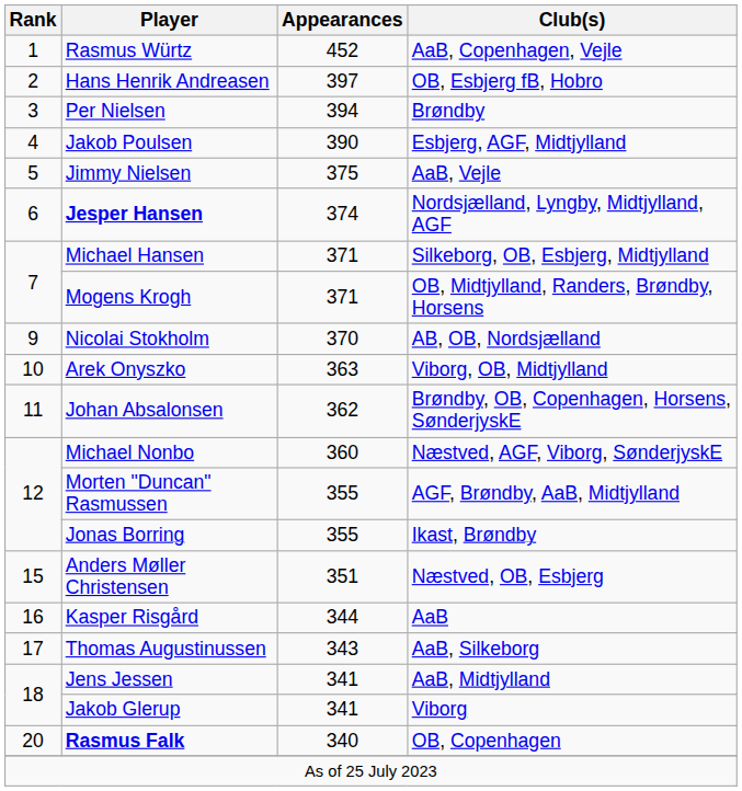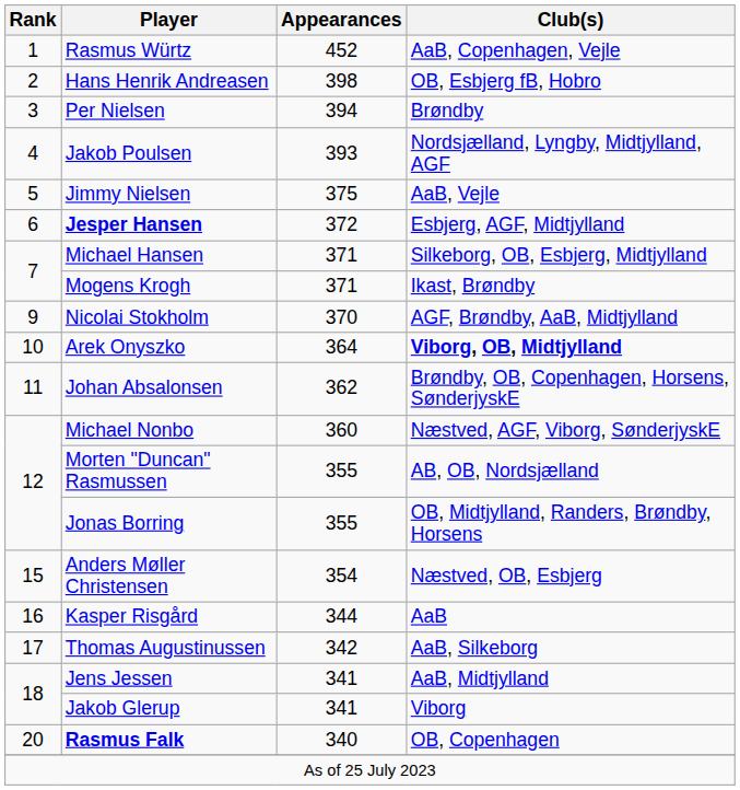Hans Henrik Andreasen | Appearances: 397 -> 398
Jakob Poulsen | Appearances: 390 -> 393
Jakob Poulsen | Club(s): Esbjerg, AGF, Midtjylland -> Nordsjælland, Lyngby, Midtjylland, AGF
Jesper Hansen | Appearances: 374 -> 372
Jesper Hansen | Club(s): Nordsjælland, Lyngby, Midtjylland, AGF -> Esbjerg, AGF, Midtjylland
Mogens Krogh | Club(s): OB, Midtjylland, Randers, Brøndby, Horsens -> Ikast, Brøndby
Nicolai Stokholm | Club(s): AB, OB, Nordsjælland -> AGF, Brøndby, AaB, Midtjylland
Arek Onyszko | Appearances: 363 -> 364
Arek Onyszko | Club(s): normal -> bold
Morten "Duncan" Rasmussen | Club(s): AGF, Brøndby, AaB, Midtjylland -> AB, OB, Nordsjælland
Jonas Borring | Club(s): Ikast, Brøndby -> OB, Midtjylland, Randers, Brøndby, Horsens
Anders Møller Christensen | Appearances: 351 -> 354
Thomas Augustinussen | Appearances: 343 -> 342
